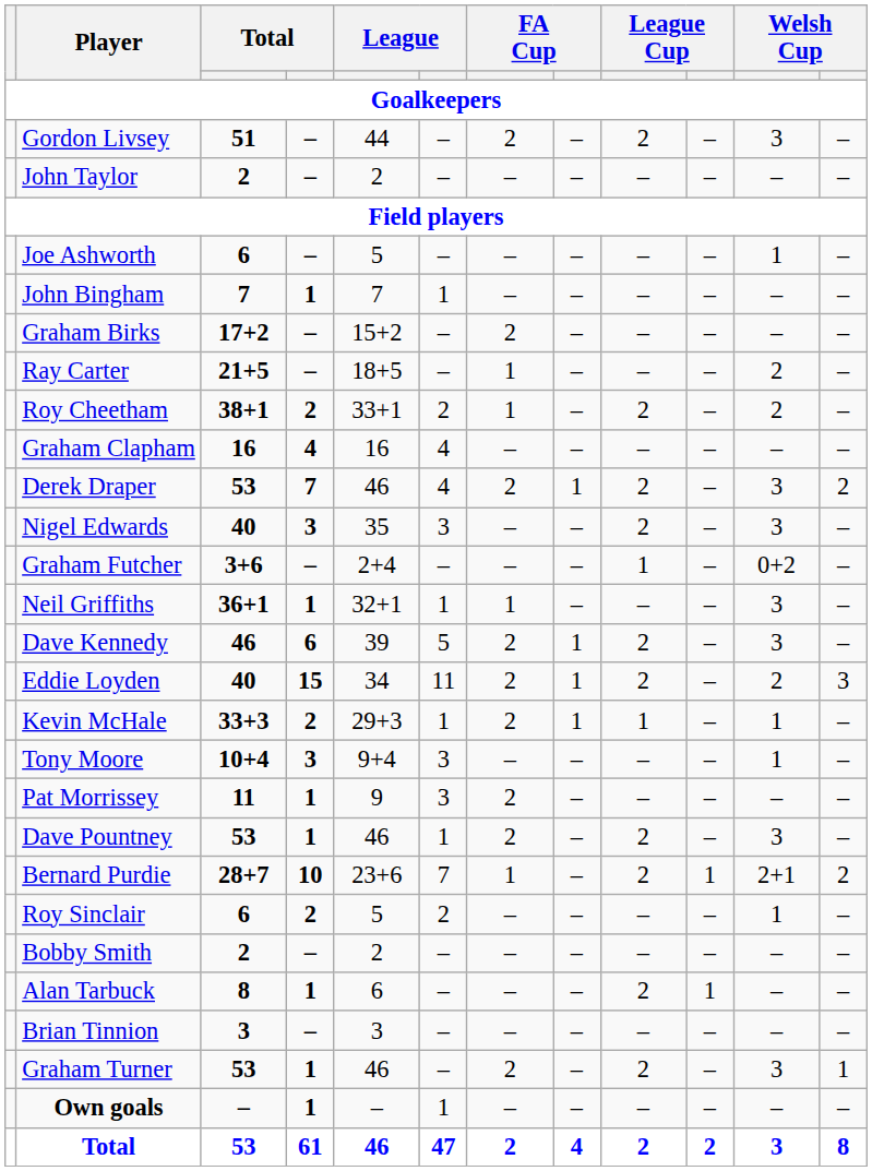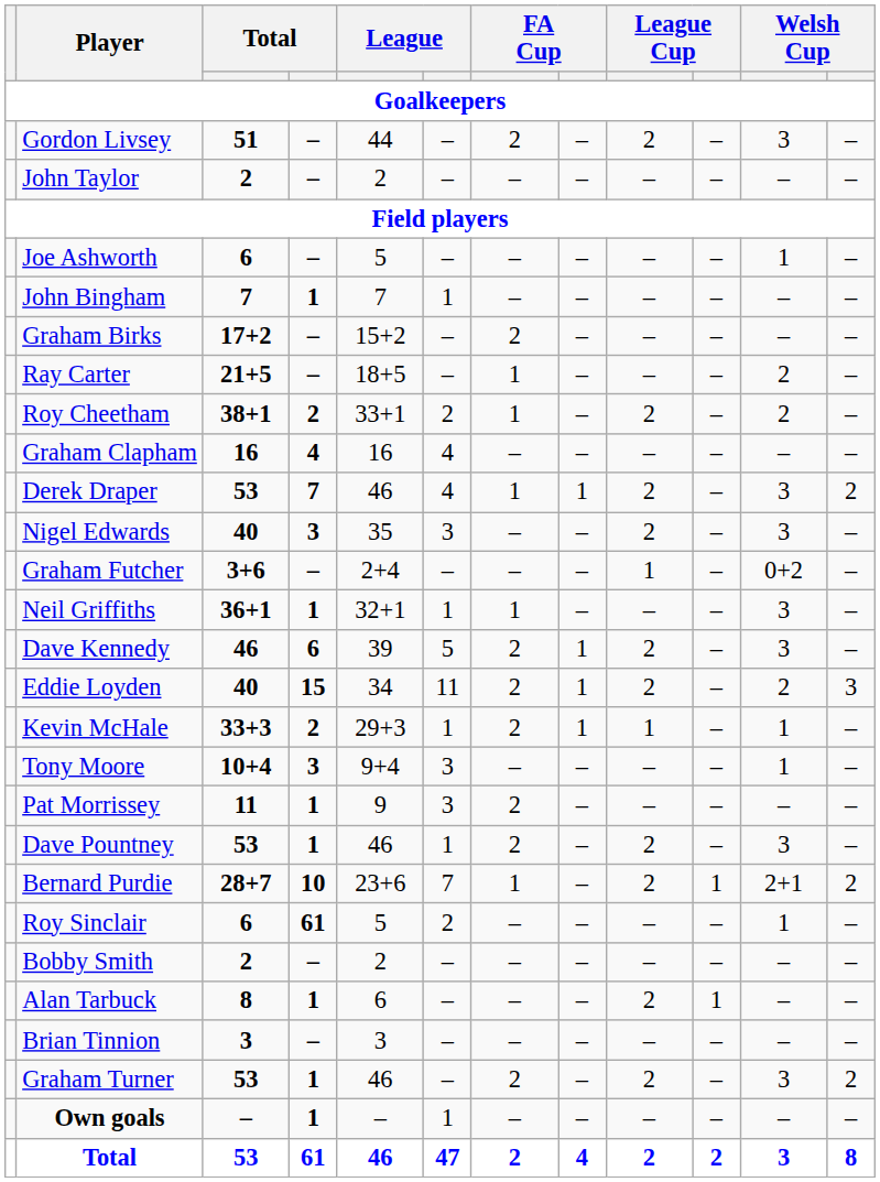Derek Draper | column 7: 2 -> 1
Roy Sinclair | column 4: 2 -> 61
Graham Turner | column 12: 1 -> 2
